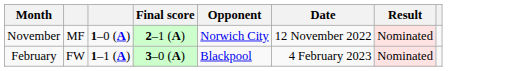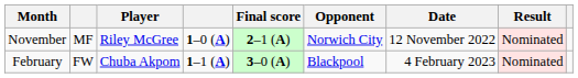+ column: Player | Riley McGree | Chuba Akpom
